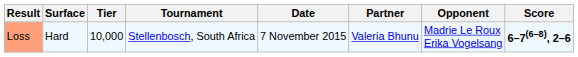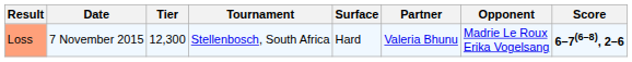columns swapped: Date <-> Surface
Loss | Tier: 10,000 -> 12,300
